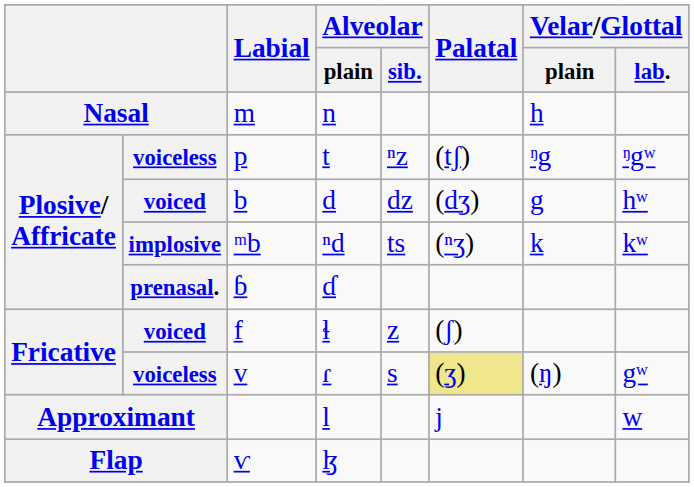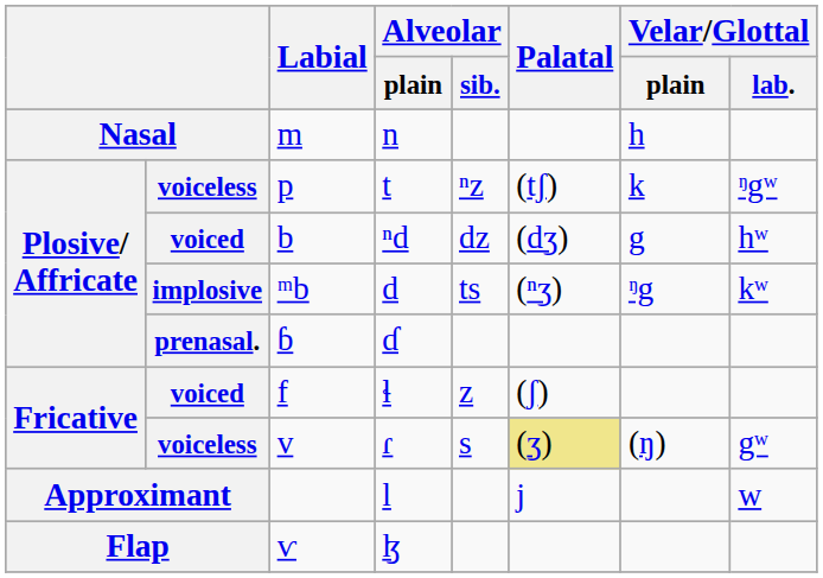p | Velar/Glottal / plain: ᵑg -> k
b | Alveolar / plain: d -> ⁿd
ᵐb | Alveolar / plain: ⁿd -> d
ᵐb | Velar/Glottal / plain: k -> ᵑg
